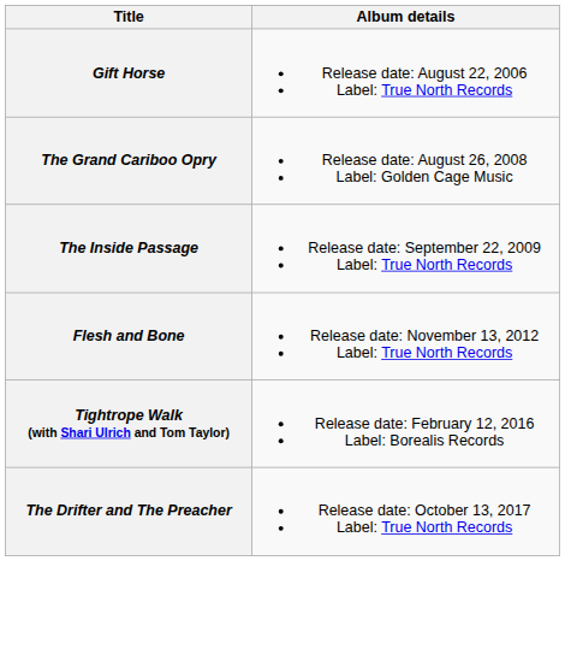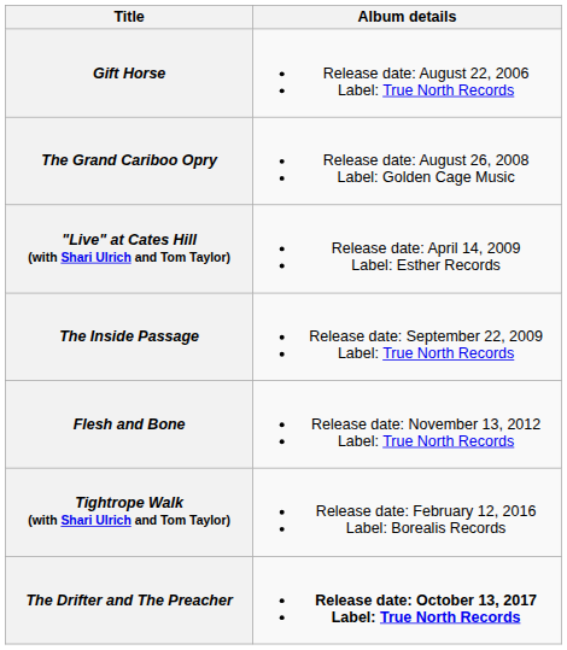+ row: "Live" at Cates Hill (with Shari Ulrich and Tom Taylor) | Release date: April 14, 2009 Label: Esther Records
The Drifter and The Preacher | Album details: normal -> bold
